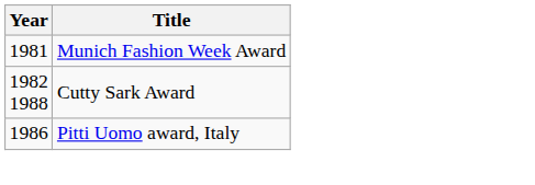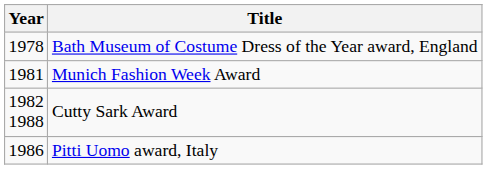+ row: 1978 | Bath Museum of Costume Dress of the Year award, England
